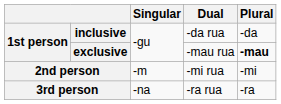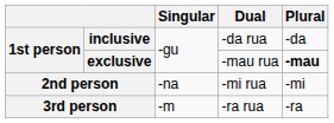2nd person | Singular: -m -> -na
3rd person | Singular: -na -> -m
